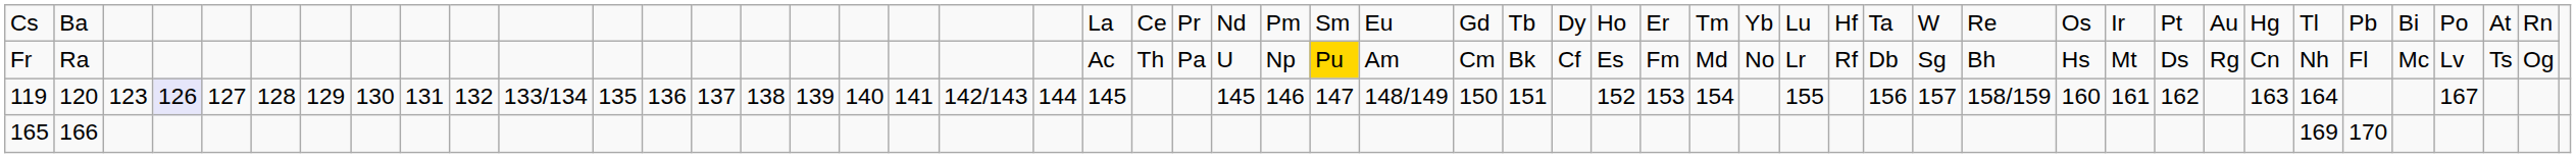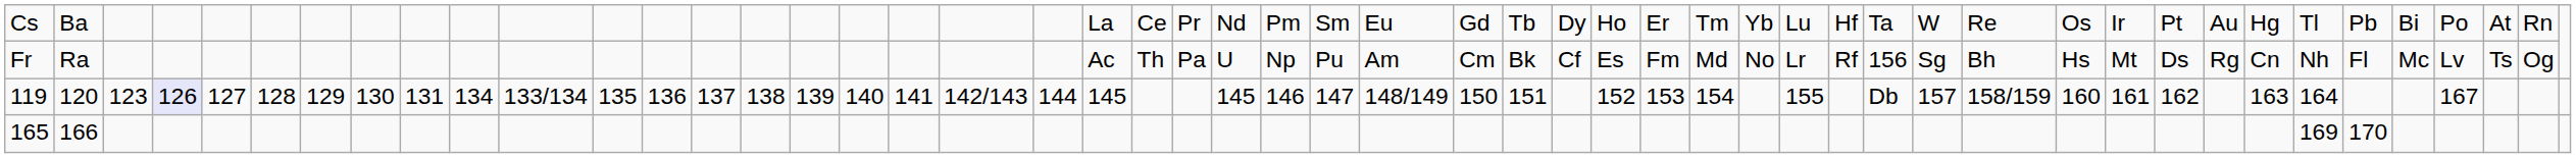Fr | column 26: gold background -> no background
Fr | column 37: Db -> 156
119 | column 10: 132 -> 134
119 | column 37: 156 -> Db
